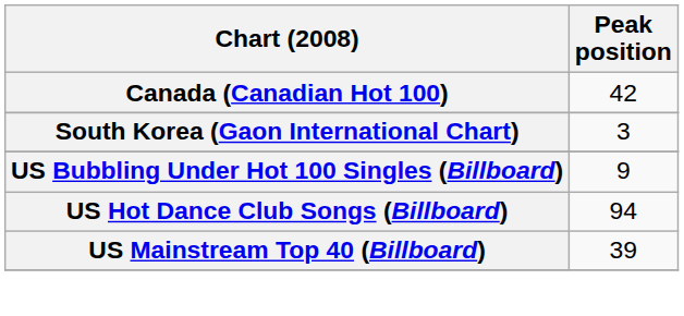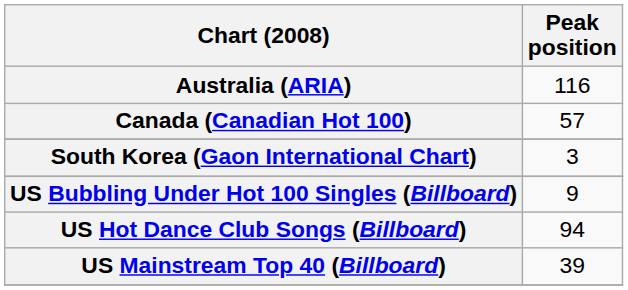+ row: Australia (ARIA) | 116
Canada (Canadian Hot 100) | Peak position: 42 -> 57
